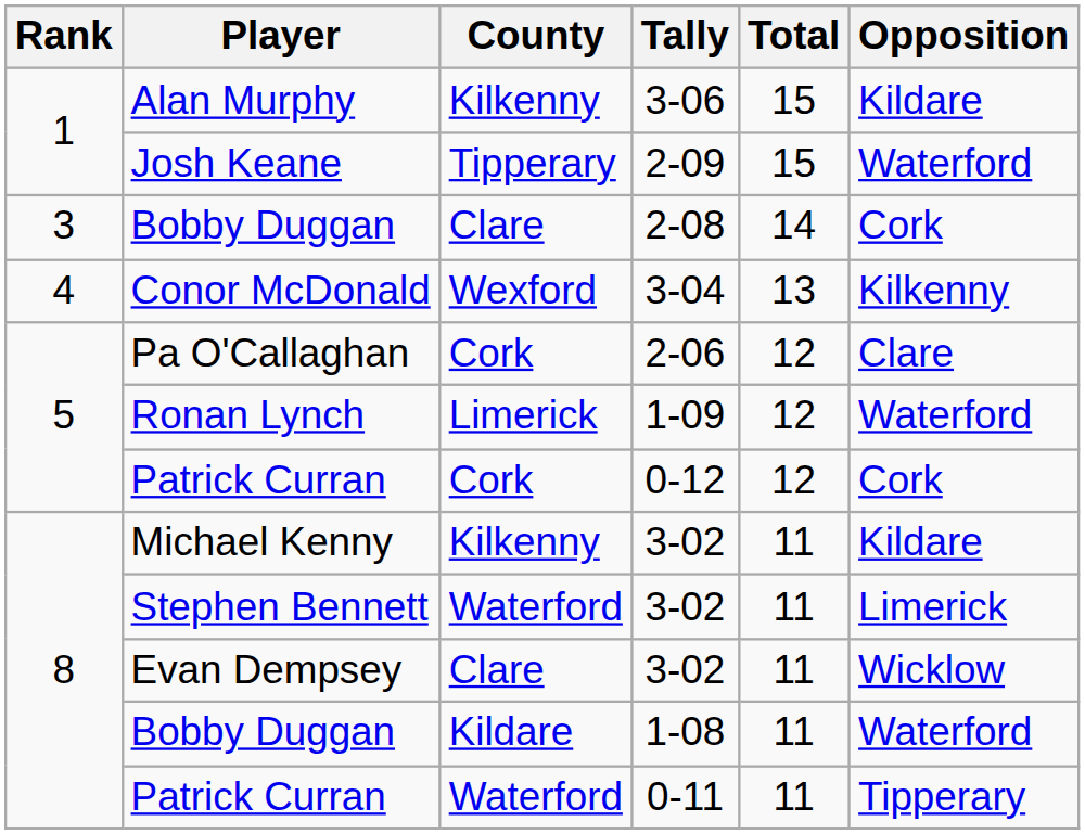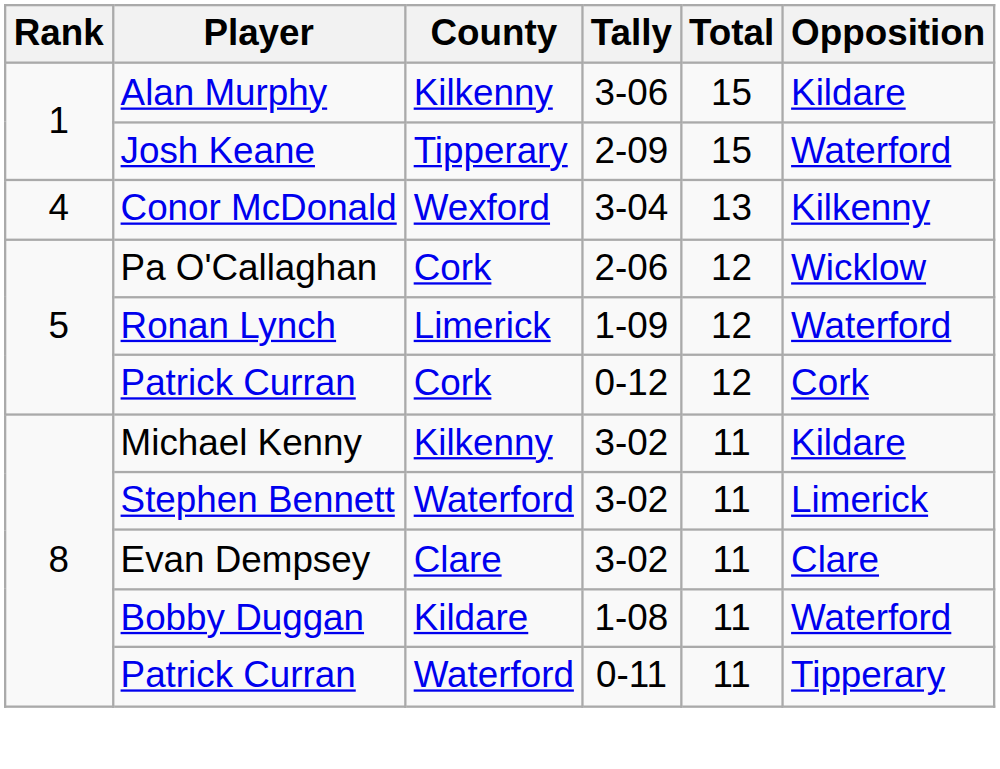- row: 3 | Bobby Duggan | Clare | 2-08 | 14 | Cork
Pa O'Callaghan | Opposition: Clare -> Wicklow
Evan Dempsey | Opposition: Wicklow -> Clare
